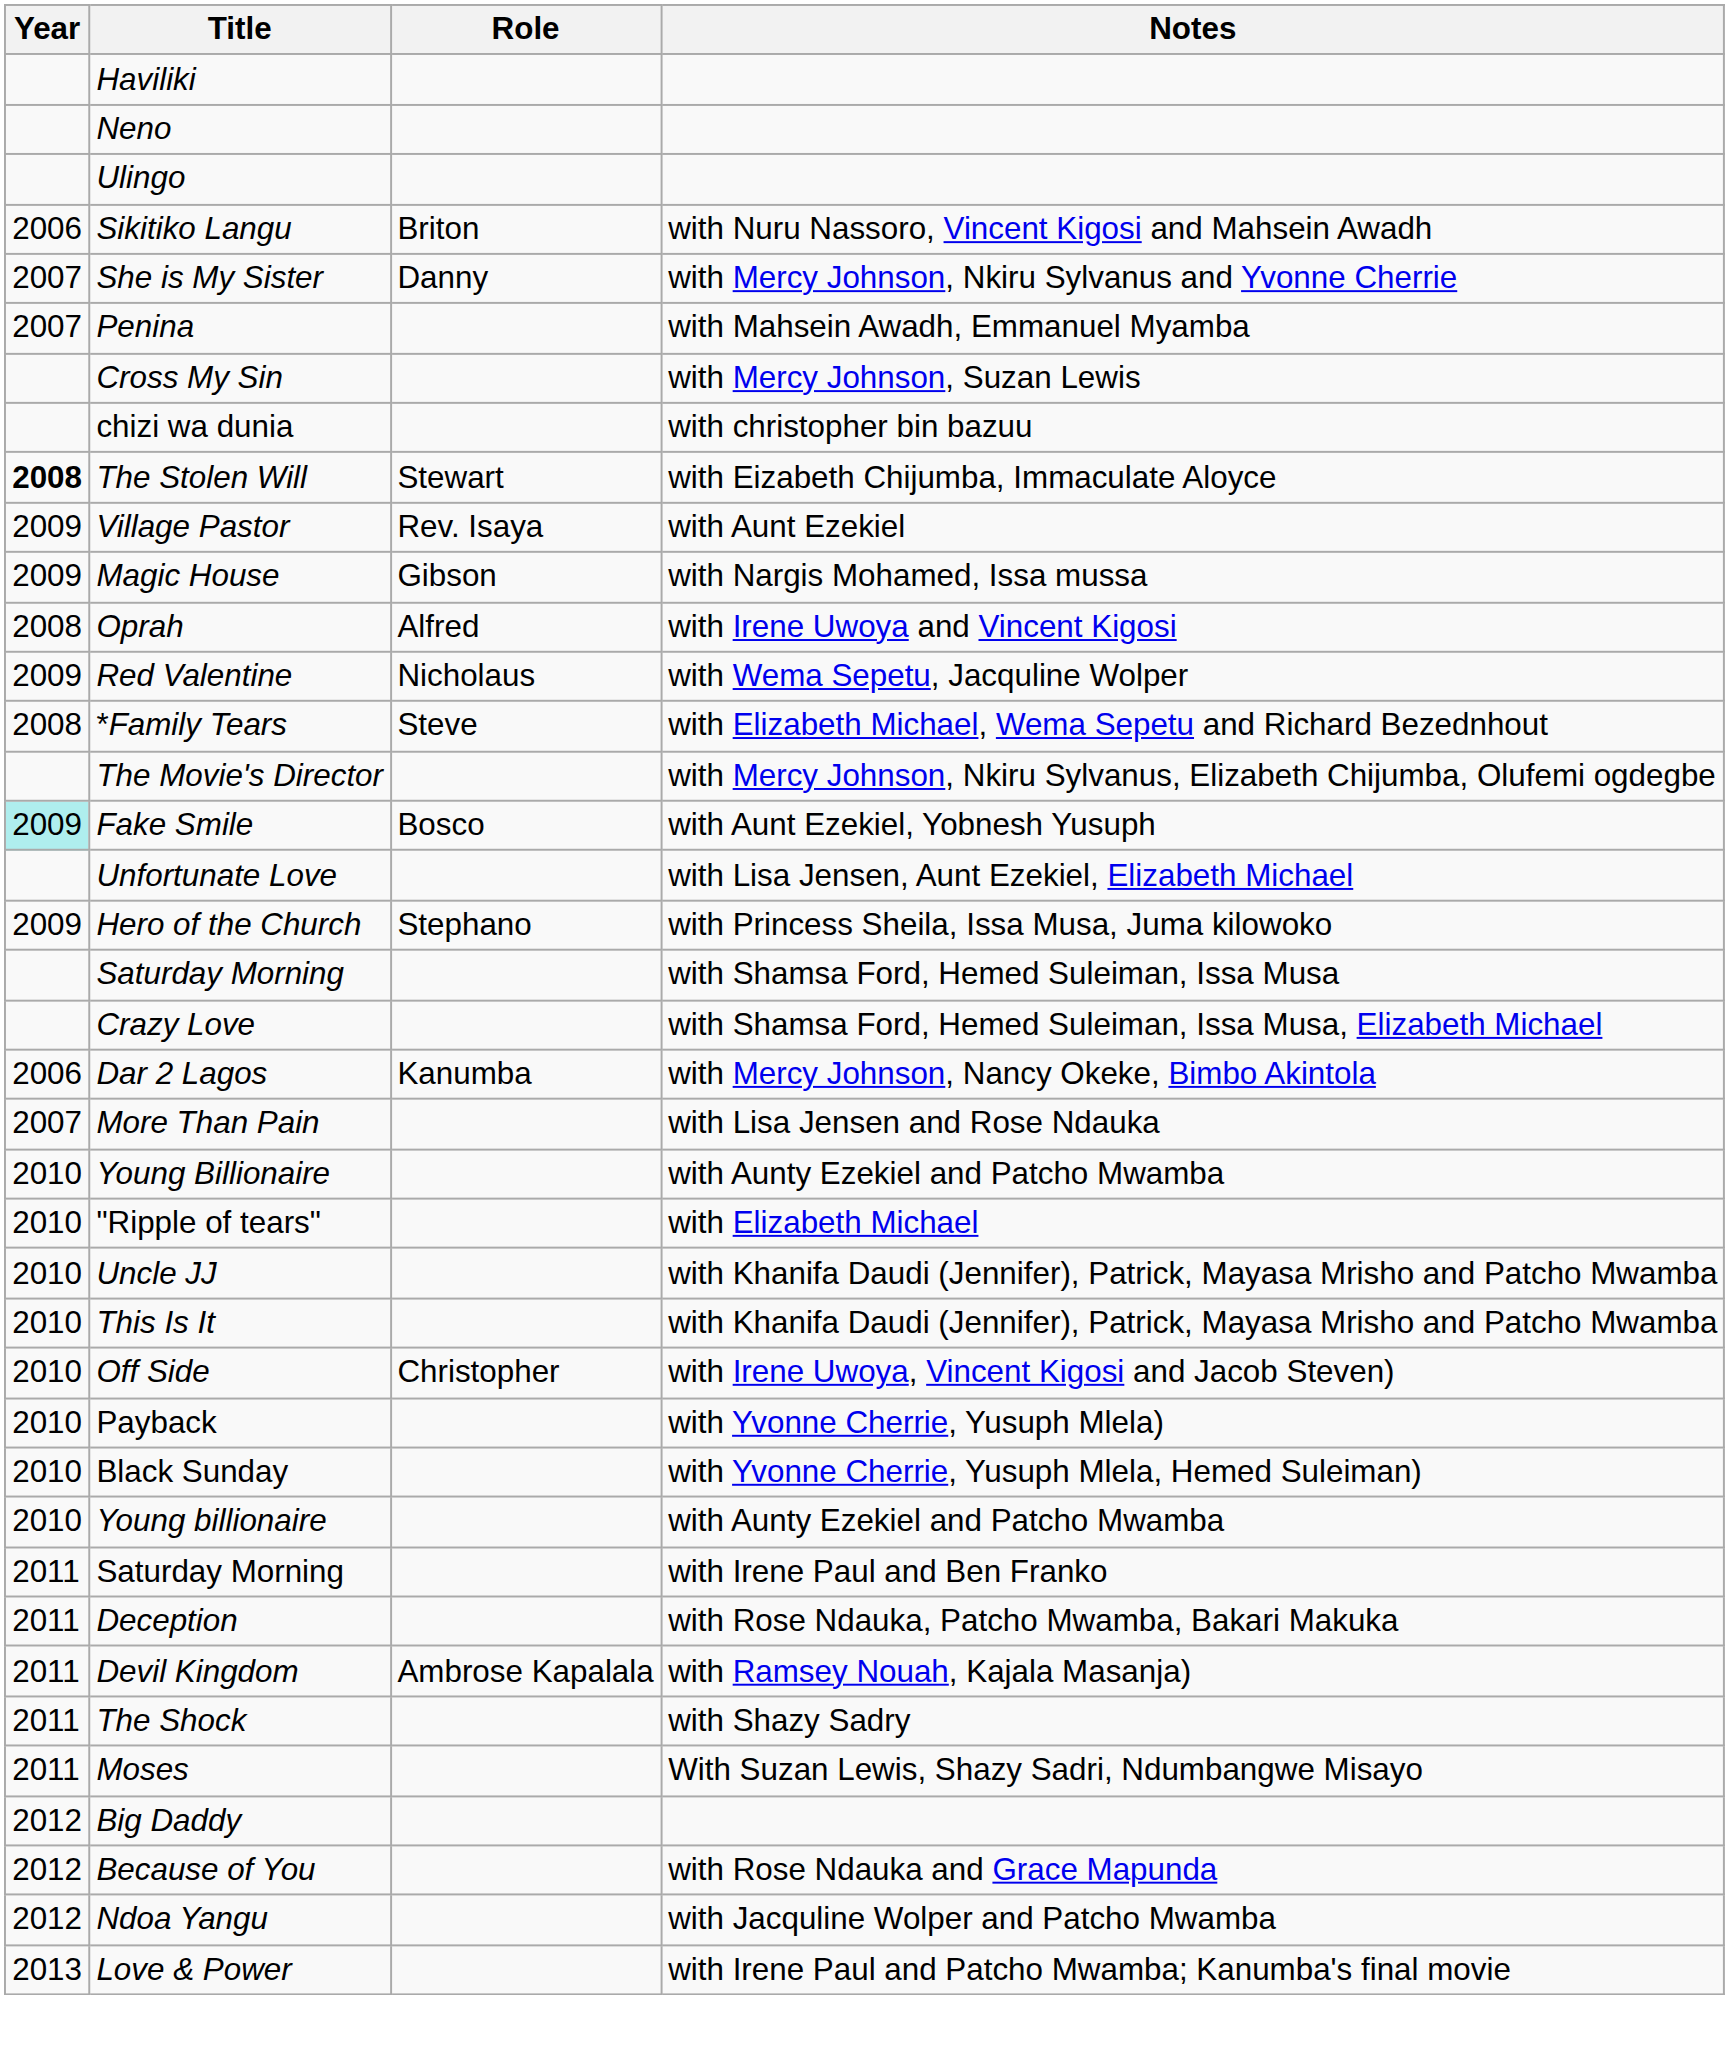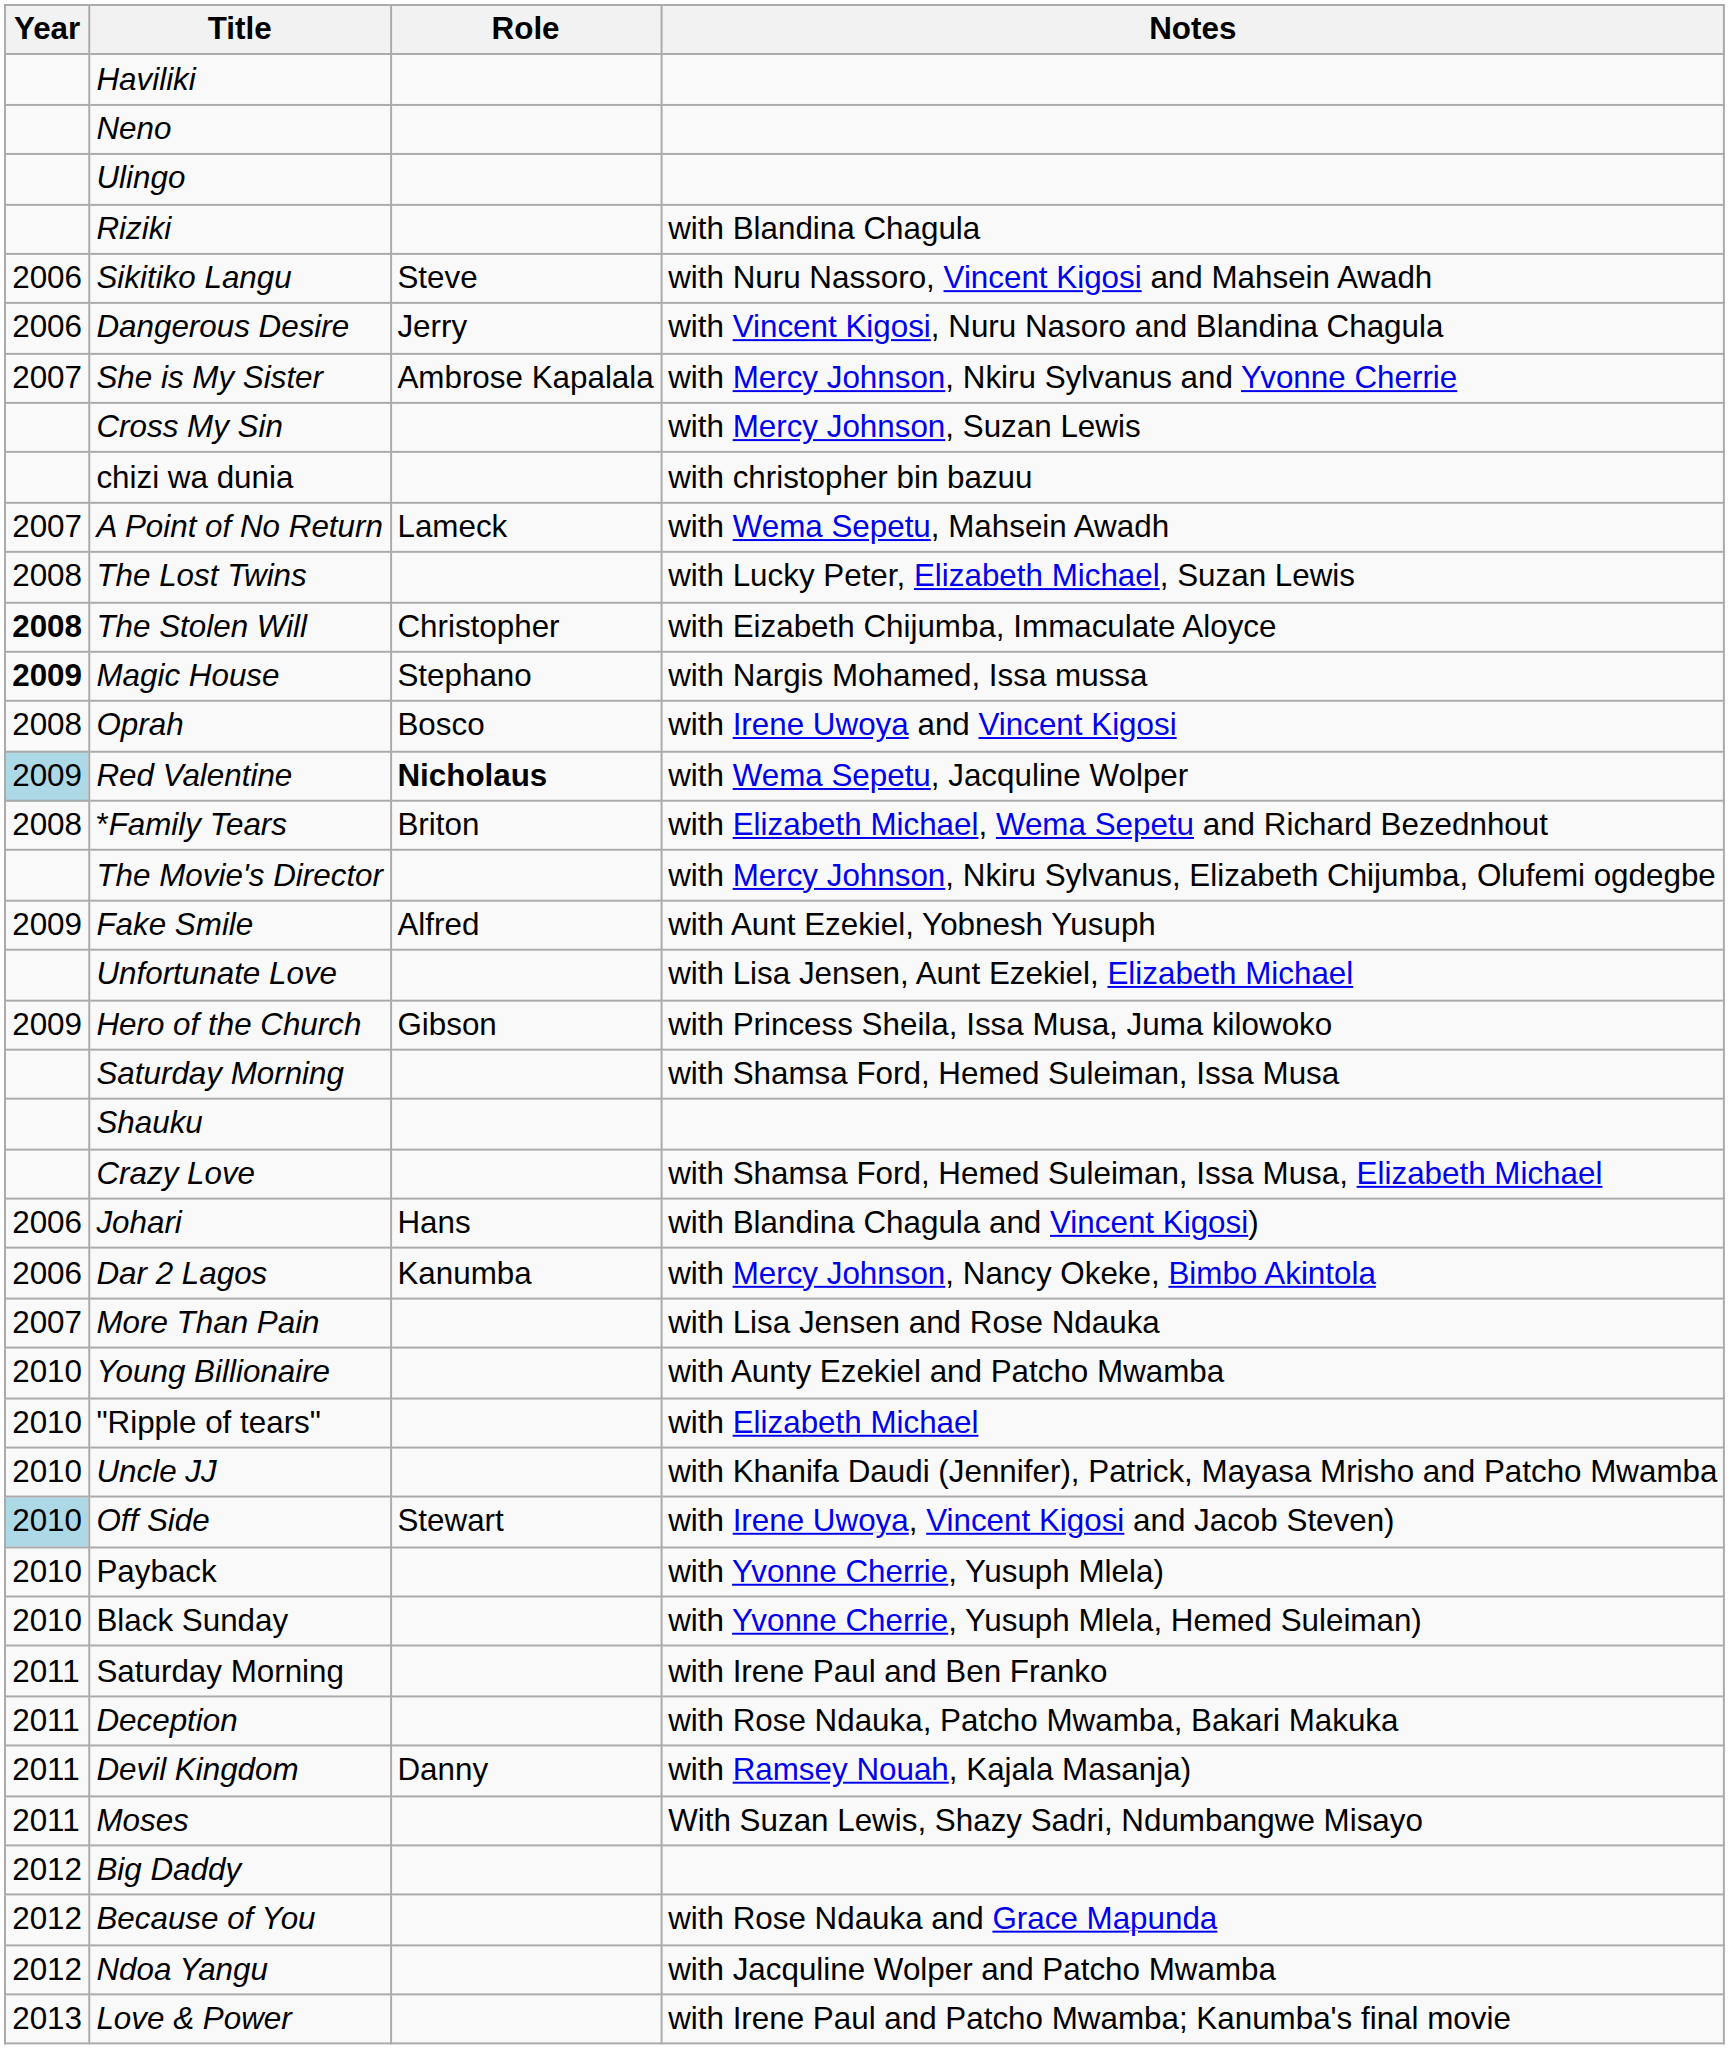+ row: Riziki | with Blandina Chagula
Sikitiko Langu | Role: Briton -> Steve
+ row: 2006 | Dangerous Desire | Jerry | with Vincent Kigosi, Nuru Nasoro and Blandina Chagula
She is My Sister | Role: Danny -> Ambrose Kapalala
- row: 2007 | Penina | with Mahsein Awadh, Emmanuel Myamba
+ row: 2007 | A Point of No Return | Lameck | with Wema Sepetu, Mahsein Awadh
+ row: 2008 | The Lost Twins | with Lucky Peter, Elizabeth Michael, Suzan Lewis
The Stolen Will | Role: Stewart -> Christopher
- row: 2009 | Village Pastor | Rev. Isaya | with Aunt Ezekiel
Magic House | Year: normal -> bold
Magic House | Role: Gibson -> Stephano
Oprah | Role: Alfred -> Bosco
Red Valentine | Year: no background -> lightblue background
Red Valentine | Role: normal -> bold
*Family Tears | Role: Steve -> Briton
Fake Smile | Year: paleturquoise background -> no background
Fake Smile | Role: Bosco -> Alfred
Hero of the Church | Role: Stephano -> Gibson
+ row: Shauku
+ row: 2006 | Johari | Hans | with Blandina Chagula and Vincent Kigosi)
- row: 2010 | This Is It | with Khanifa Daudi (Jennifer), Patrick, Mayasa Mrisho and Patcho Mwamba
Off Side | Year: no background -> lightblue background
Off Side | Role: Christopher -> Stewart
- row: 2010 | Young billionaire | with Aunty Ezekiel and Patcho Mwamba
Devil Kingdom | Role: Ambrose Kapalala -> Danny
- row: 2011 | The Shock | with Shazy Sadry
